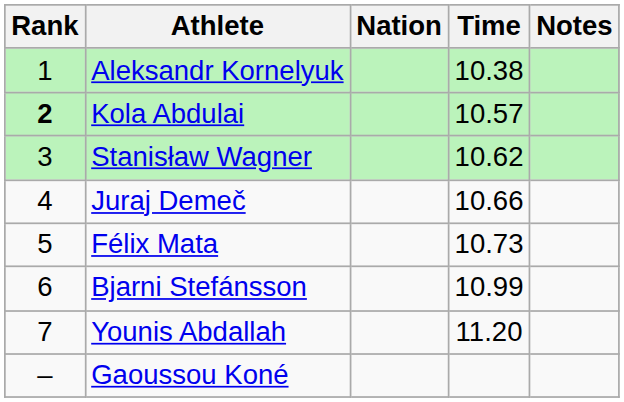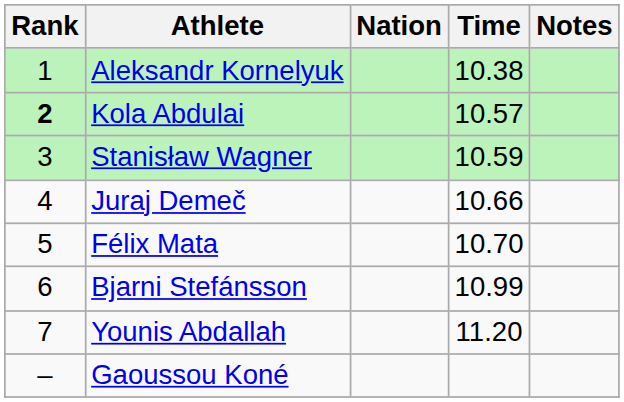Stanisław Wagner | Time: 10.62 -> 10.59
Félix Mata | Time: 10.73 -> 10.70
